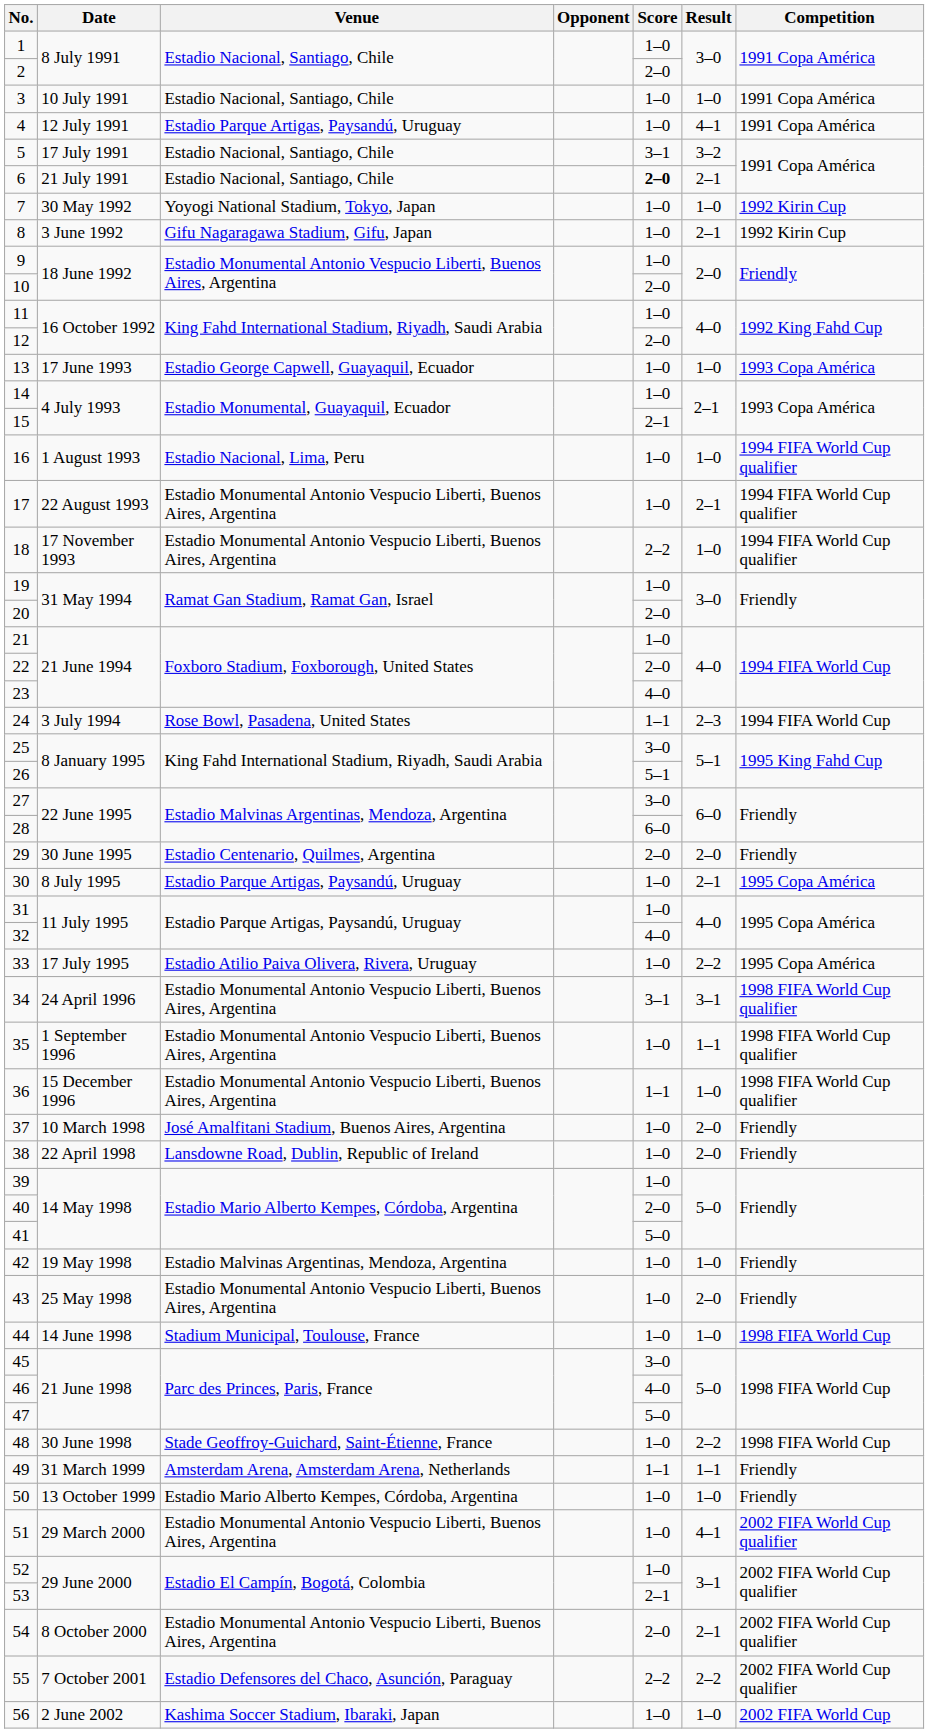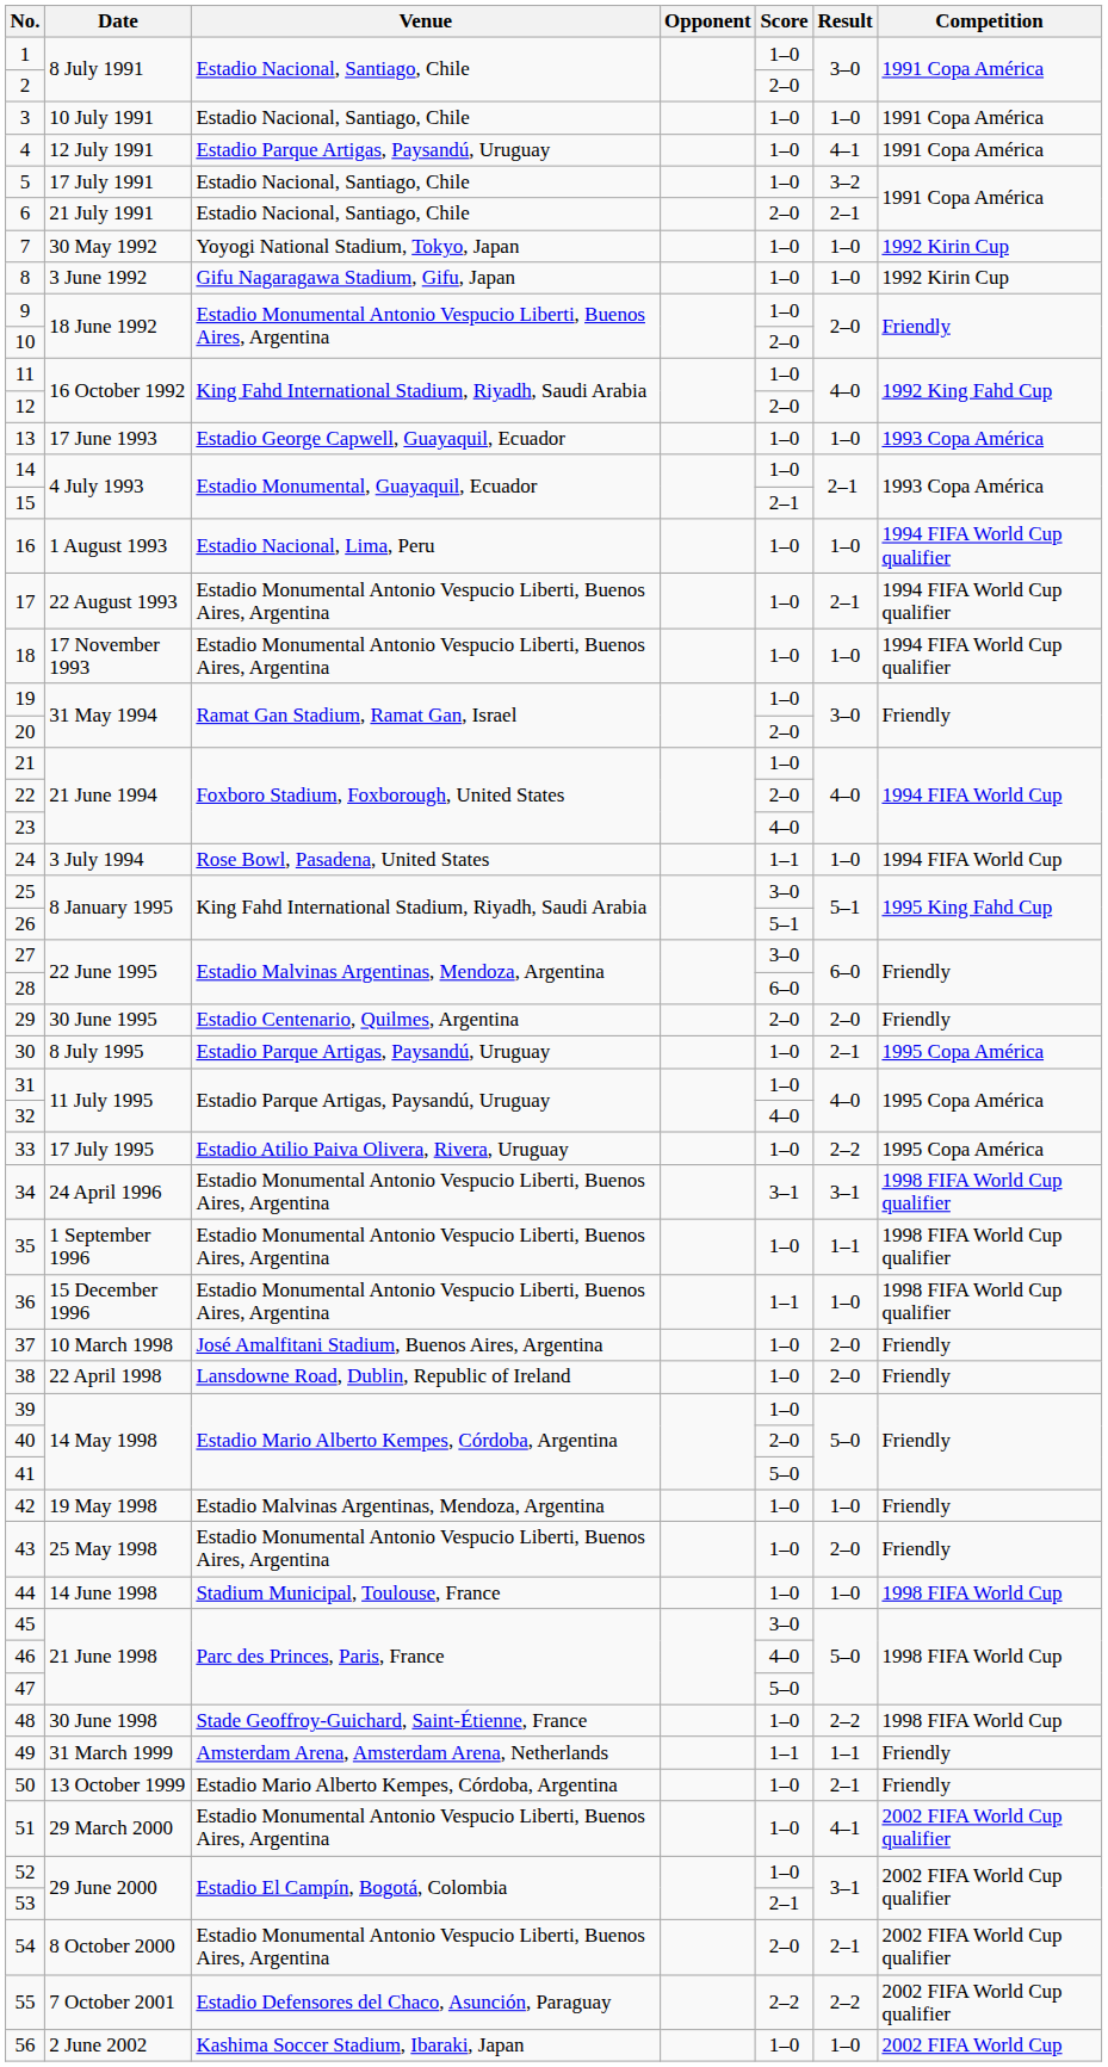5 | Score: 3–1 -> 1–0
6 | Score: bold -> normal
8 | Result: 2–1 -> 1–0
18 | Score: 2–2 -> 1–0
24 | Result: 2–3 -> 1–0
50 | Result: 1–0 -> 2–1
